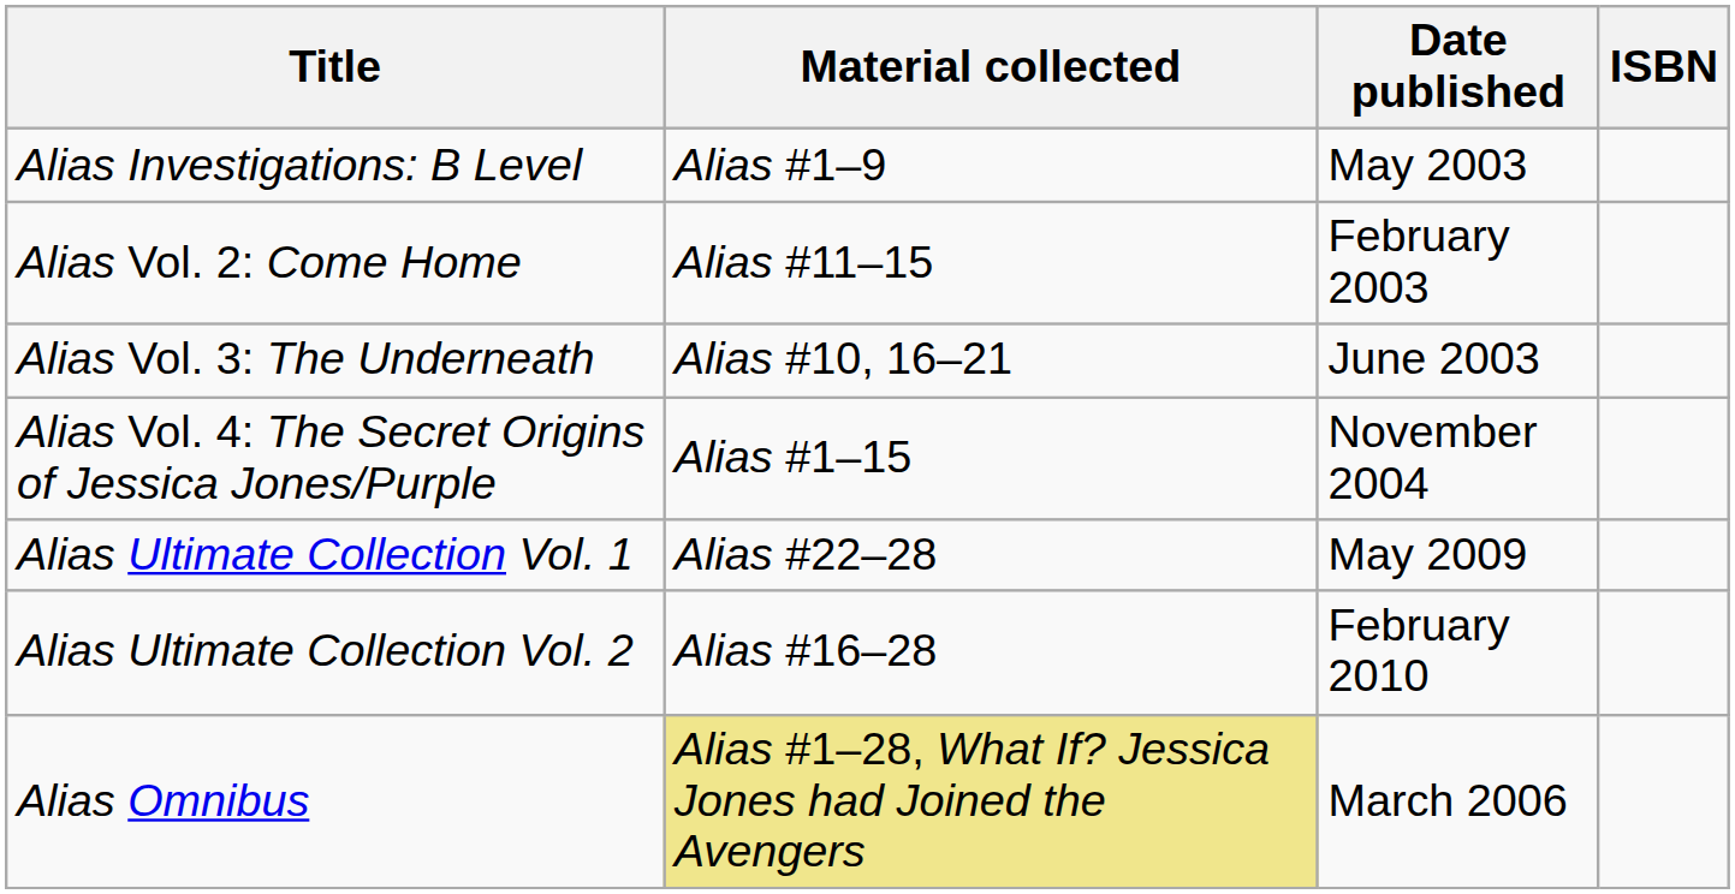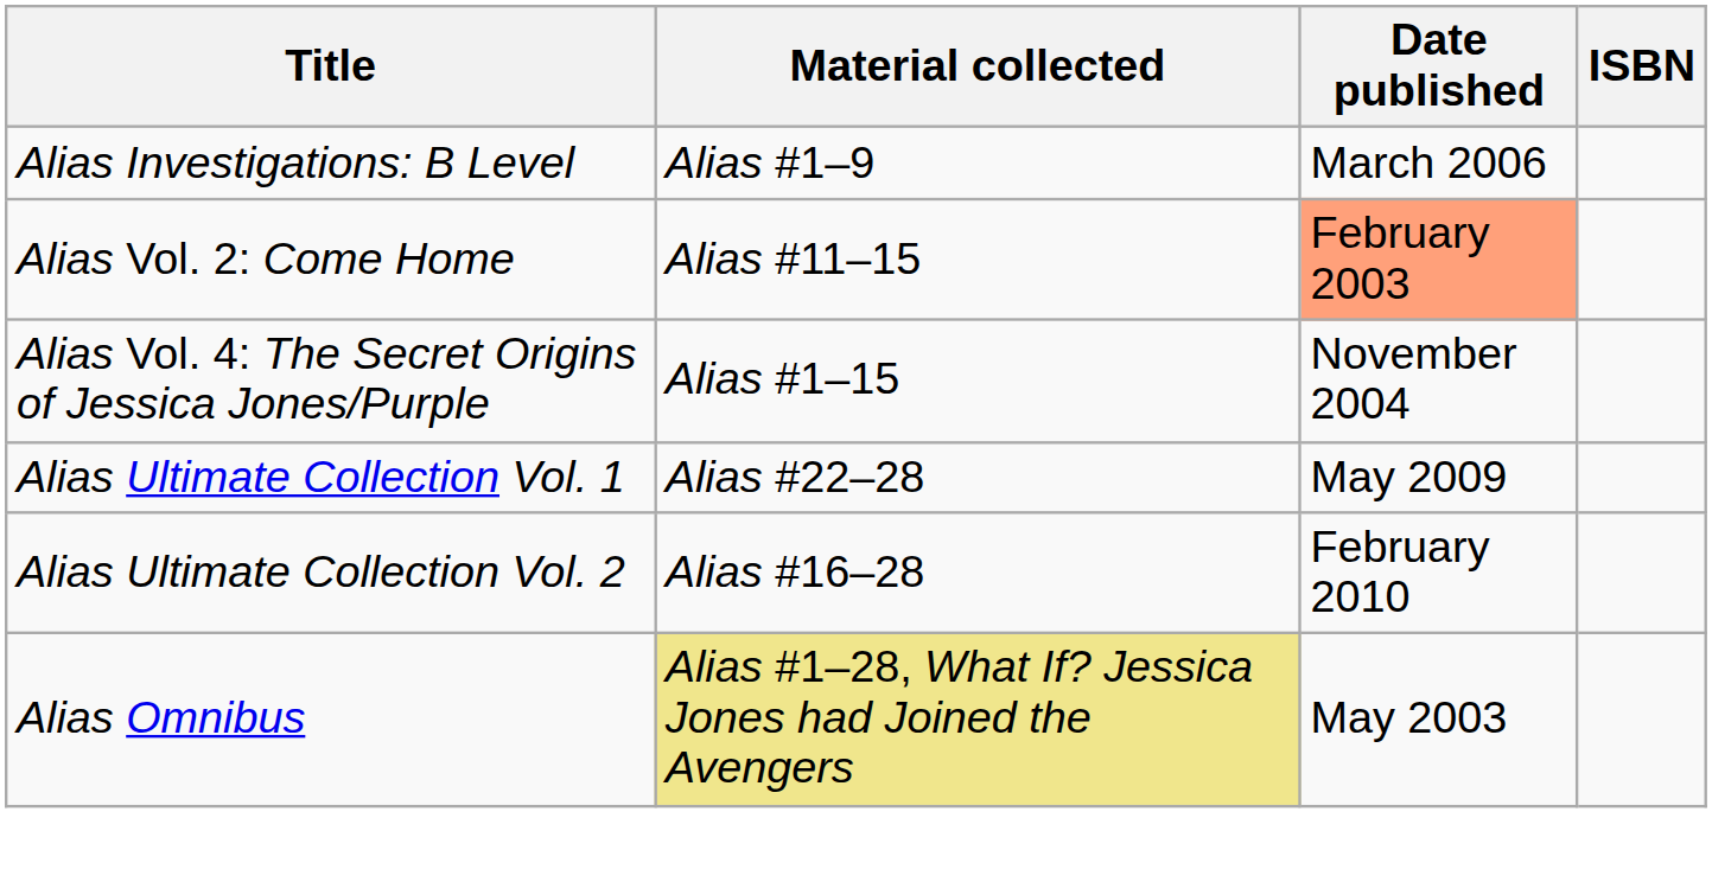Alias Investigations: B Level | Date published: May 2003 -> March 2006
Alias Vol. 2: Come Home | Date published: no background -> lightsalmon background
- row: Alias Vol. 3: The Underneath | Alias #10, 16–21 | June 2003
Alias Omnibus | Date published: March 2006 -> May 2003
